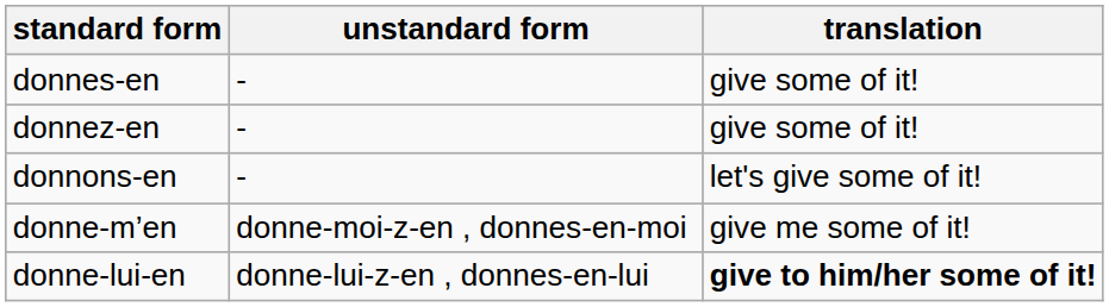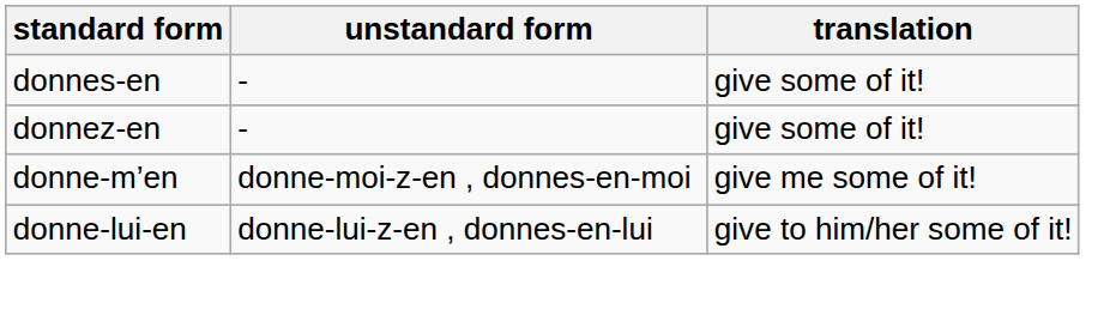- row: donnons-en | - | let's give some of it!
donne-lui-en | translation: bold -> normal
